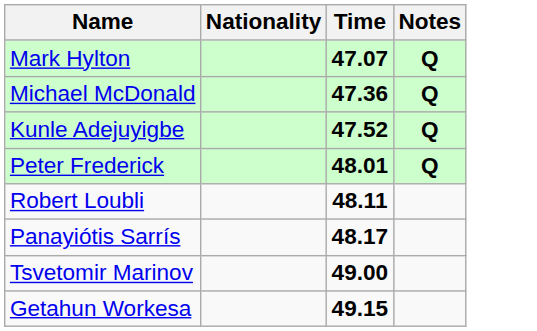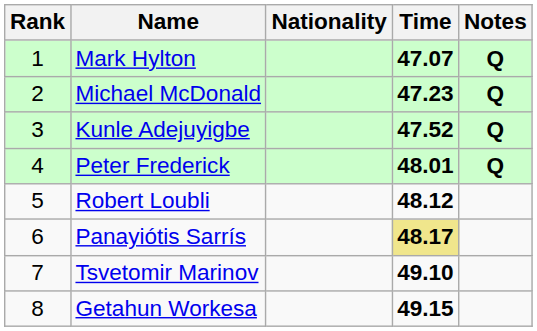+ column: Rank | 1 | 2 | 3 | 4 | 5 | 6 | 7 | 8
Michael McDonald | Time: 47.36 -> 47.23
Robert Loubli | Time: 48.11 -> 48.12
Panayiótis Sarrís | Time: no background -> khaki background
Tsvetomir Marinov | Time: 49.00 -> 49.10
